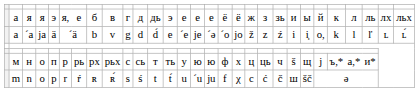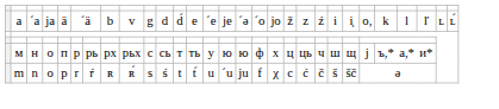- row: а | я | я | э | я, | е | б | в | г | д | дь | э | е | е | е | ё | ё | ж | з | зь | и | ы | й | к | л | ль | лх | льх
м | column 22: š -> ш
m | column 22: ш -> š
